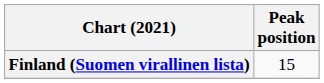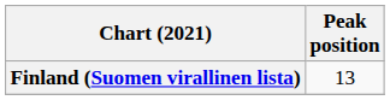Finland (Suomen virallinen lista) | Peak position: 15 -> 13
